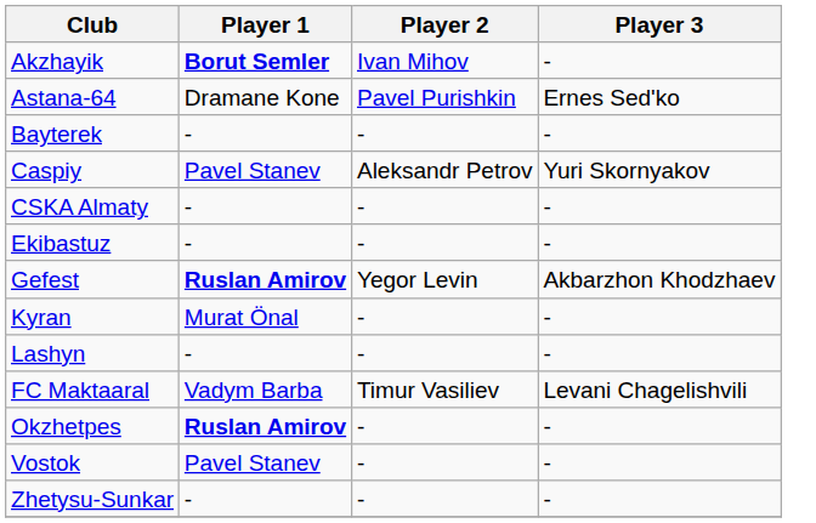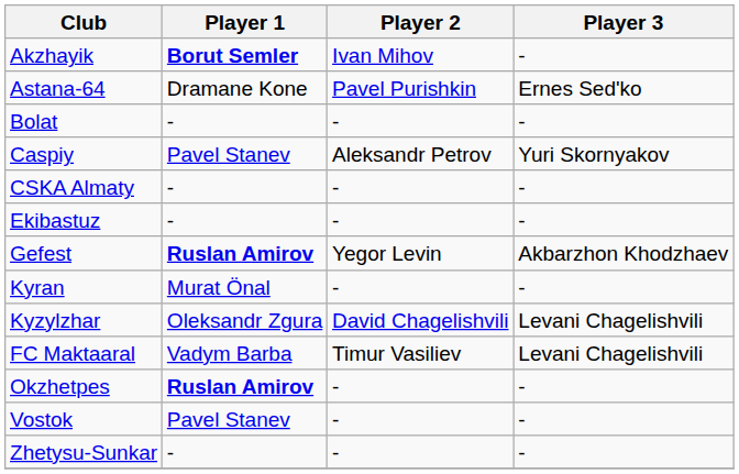- row: Bayterek | - | - | -
+ row: Bolat | - | - | -
+ row: Kyzylzhar | Oleksandr Zgura | David Chagelishvili | Levani Chagelishvili
- row: Lashyn | - | - | -
